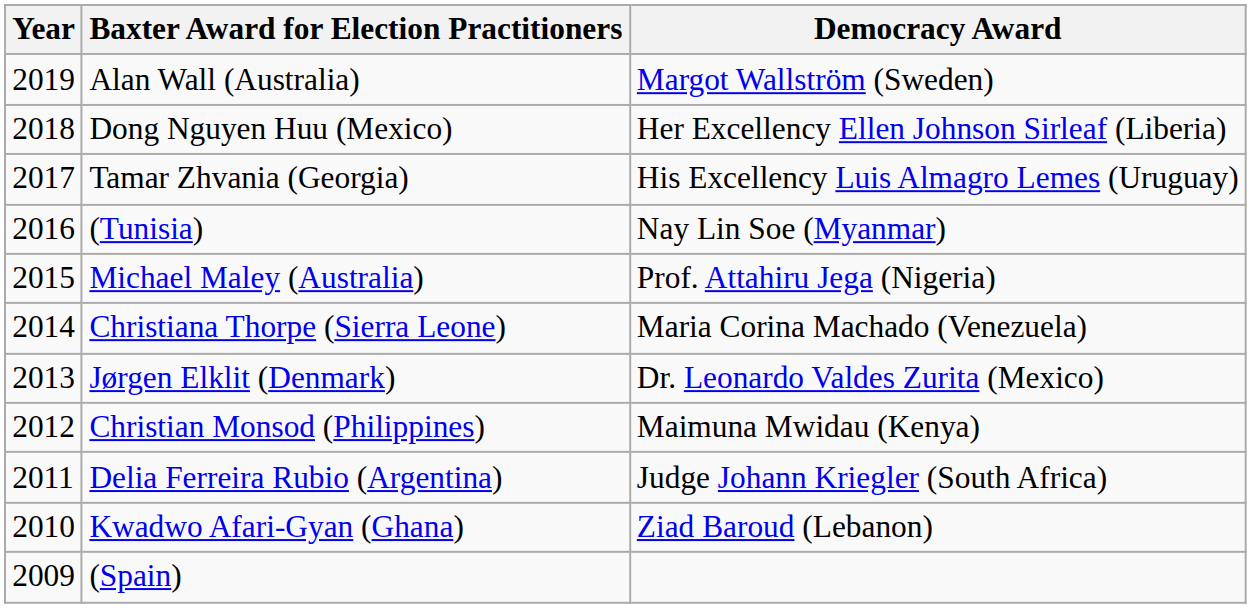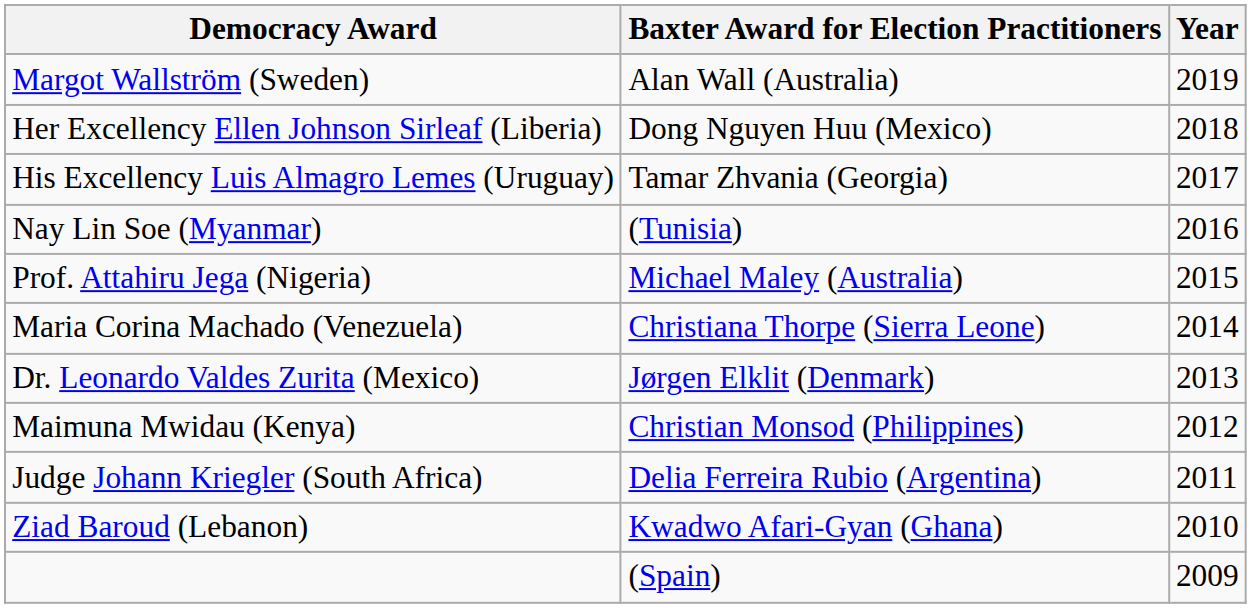columns swapped: Year <-> Democracy Award
